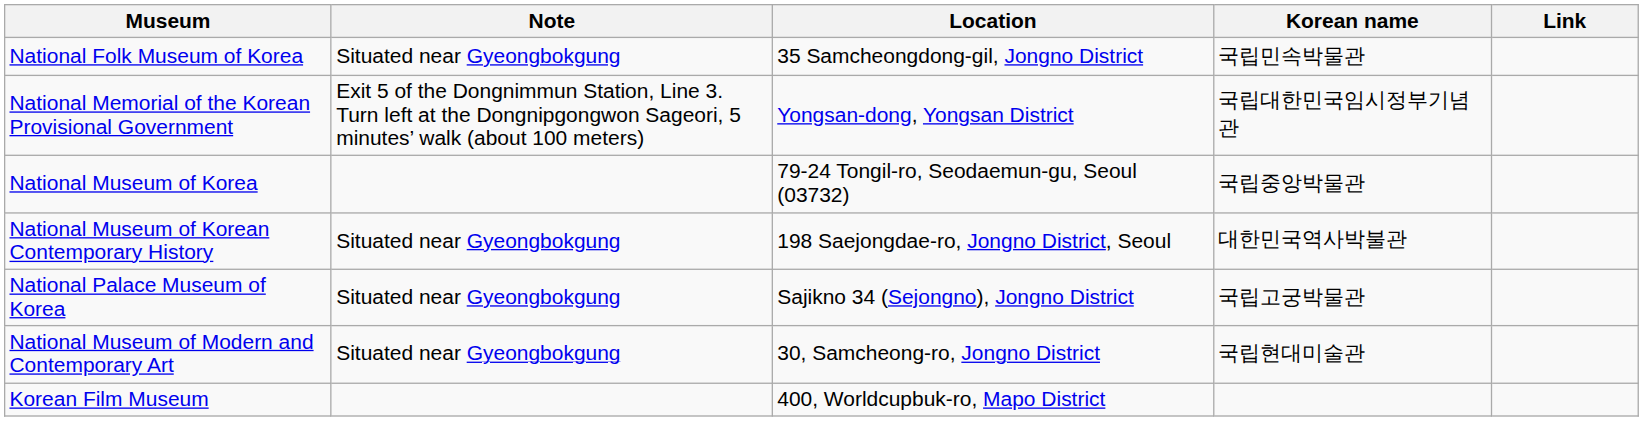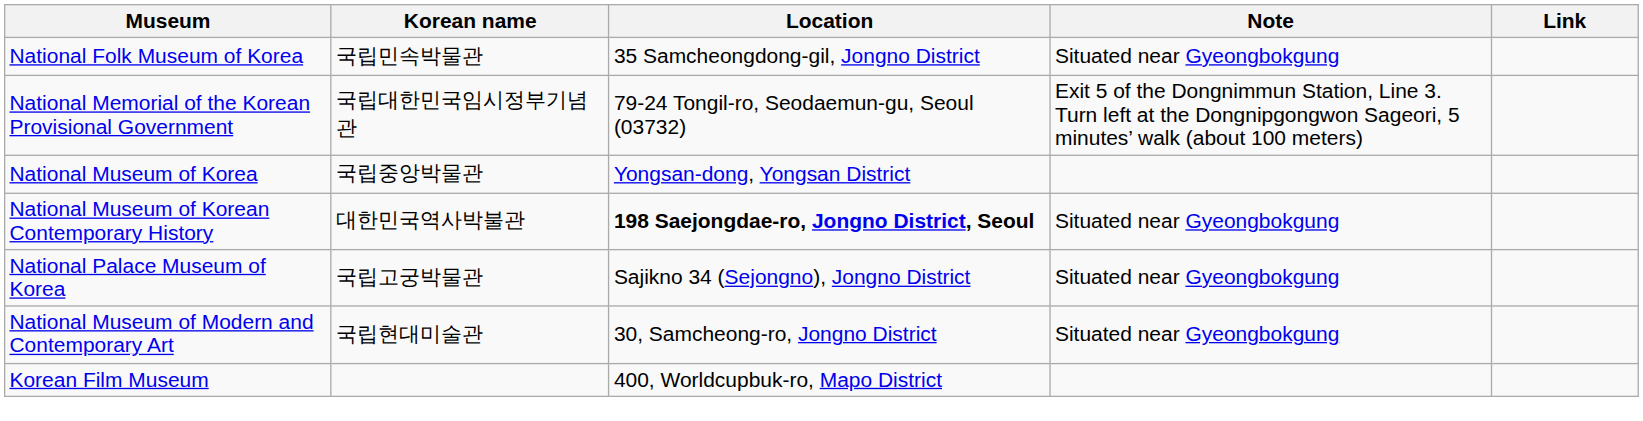columns swapped: Korean name <-> Note
National Memorial of the Korean Provisional Government | Location: Yongsan-dong, Yongsan District -> 79-24 Tongil-ro, Seodaemun-gu, Seoul (03732)
National Museum of Korea | Location: 79-24 Tongil-ro, Seodaemun-gu, Seoul (03732) -> Yongsan-dong, Yongsan District
National Museum of Korean Contemporary History | Location: normal -> bold
